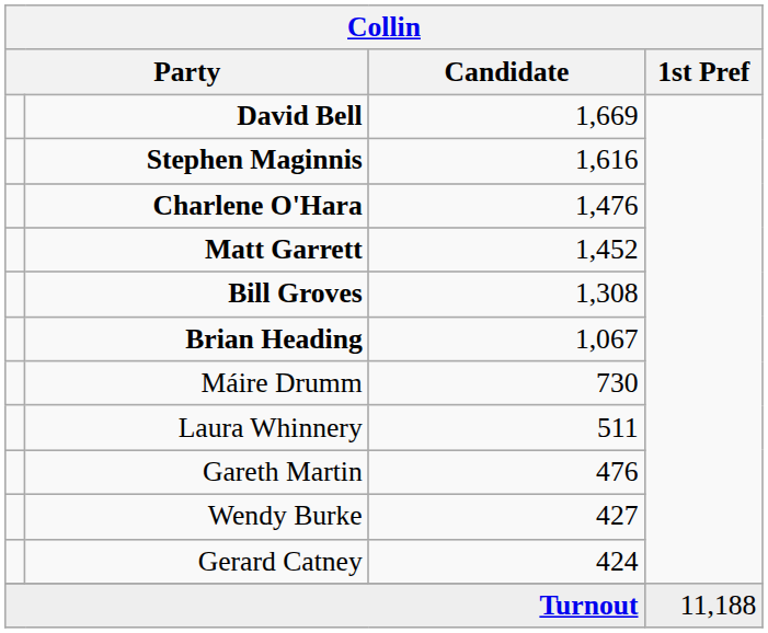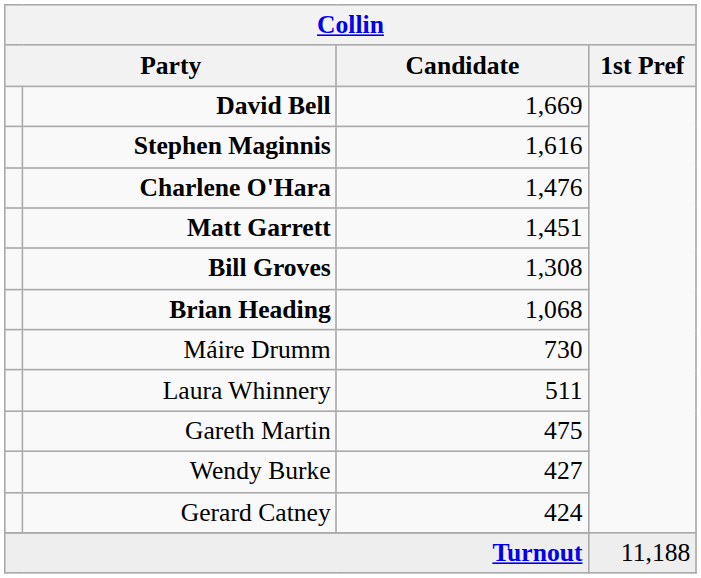Matt Garrett | Candidate: 1,452 -> 1,451
Brian Heading | Candidate: 1,067 -> 1,068
Gareth Martin | Candidate: 476 -> 475
